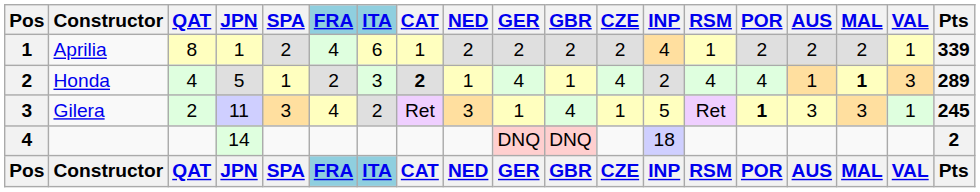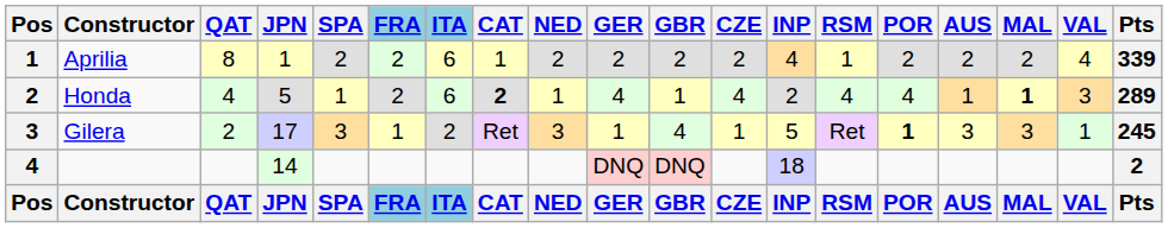Aprilia | FRA: 4 -> 2
Aprilia | VAL: 1 -> 4
Honda | ITA: 3 -> 6
Gilera | JPN: 11 -> 17
Gilera | FRA: 4 -> 1
